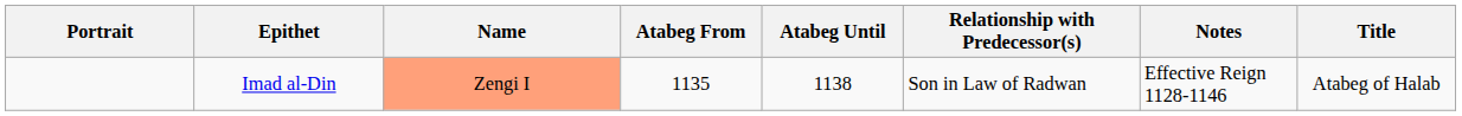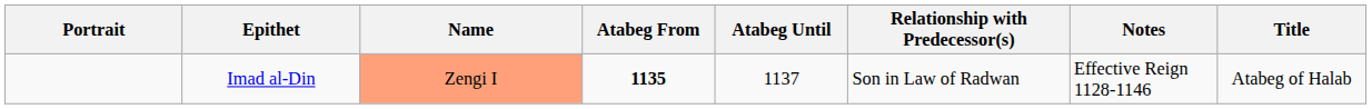Imad al-Din | Atabeg From: normal -> bold
Imad al-Din | Atabeg Until: 1138 -> 1137
